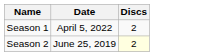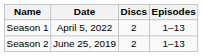+ column: Episodes | 1–13 | 1–13
Season 2 | Discs: lightyellow background -> no background
